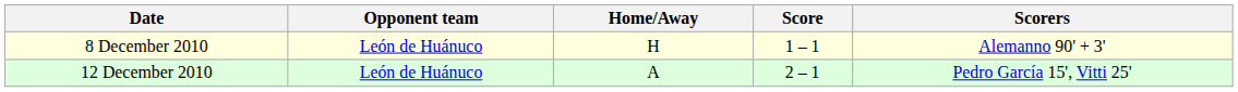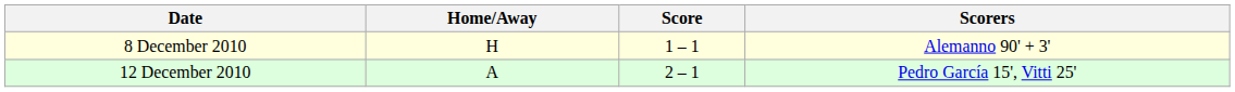- column: Opponent team | León de Huánuco | León de Huánuco
